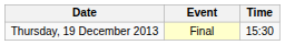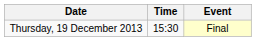columns swapped: Time <-> Event
